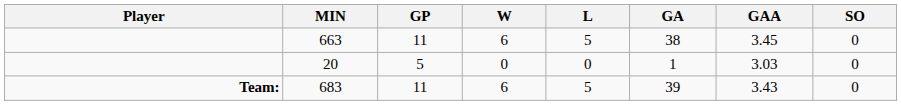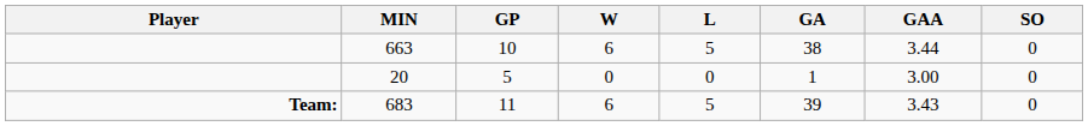663 | GP: 11 -> 10
663 | GAA: 3.45 -> 3.44
20 | GAA: 3.03 -> 3.00
